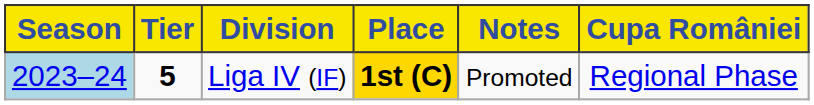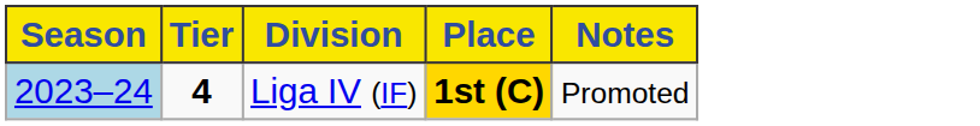- column: Cupa României | Regional Phase
Liga IV (IF) | Tier: 5 -> 4
